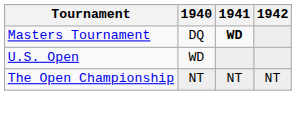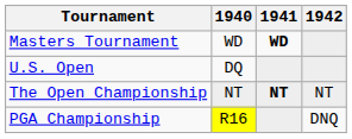Masters Tournament | 1940: DQ -> WD
U.S. Open | 1940: WD -> DQ
The Open Championship | 1941: normal -> bold
+ row: PGA Championship | R16 | DNQ
